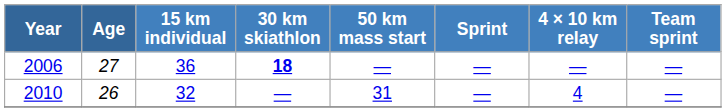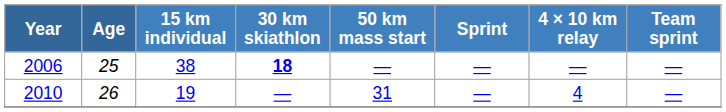2006 | Age: 27 -> 25
2006 | 15 km individual: 36 -> 38
2010 | 15 km individual: 32 -> 19
